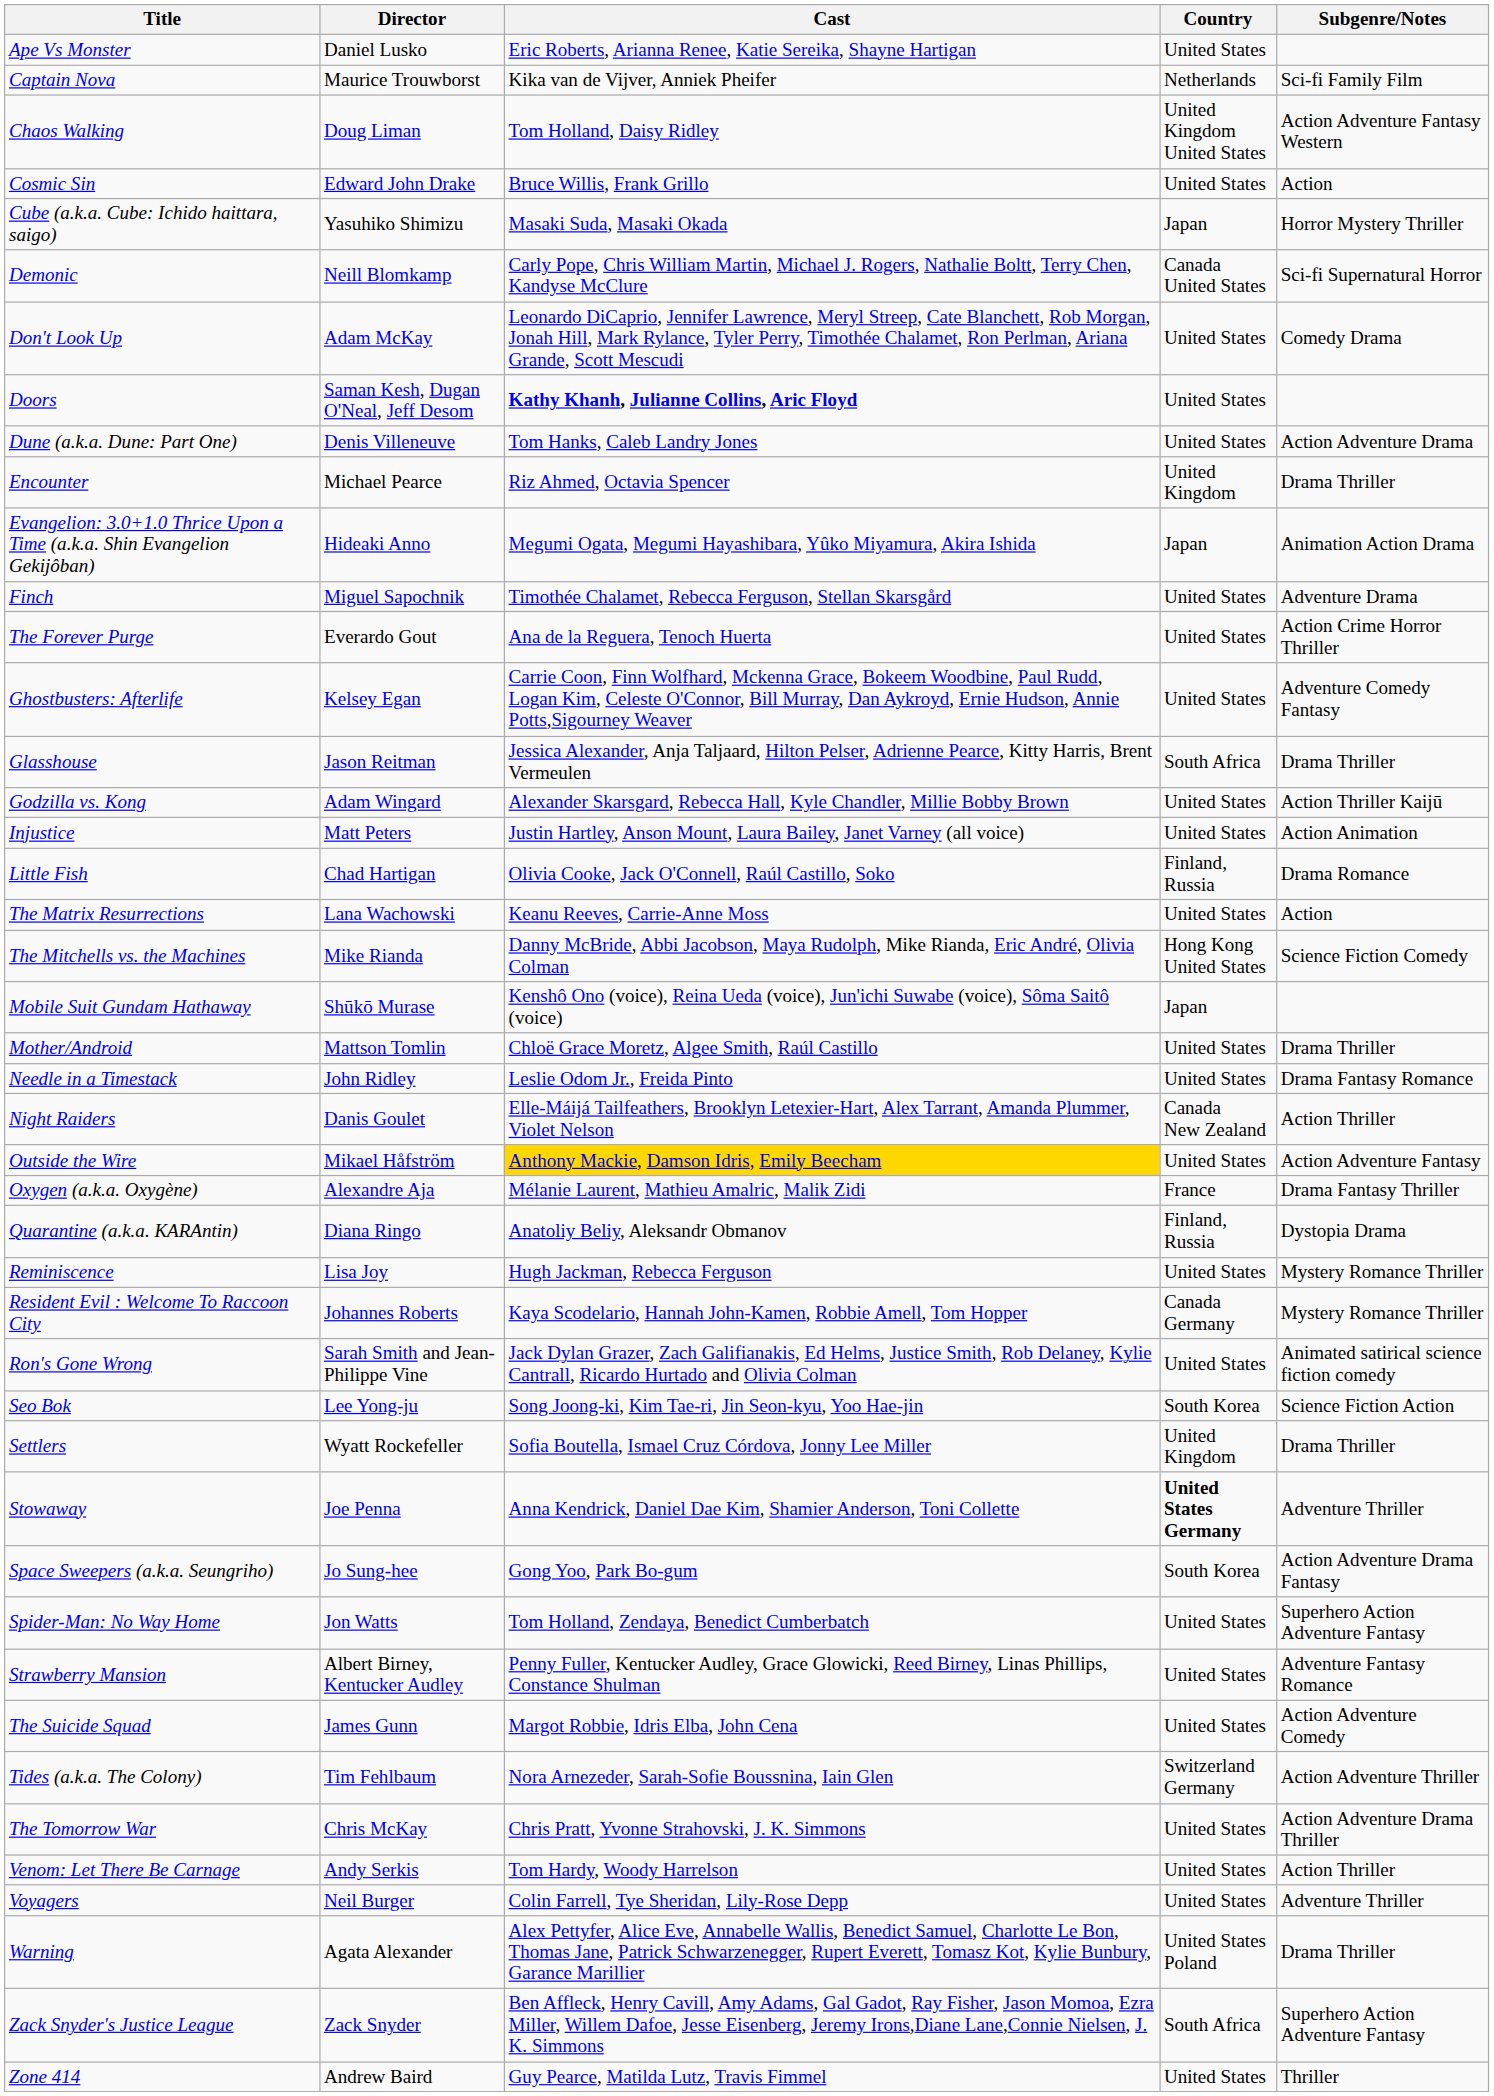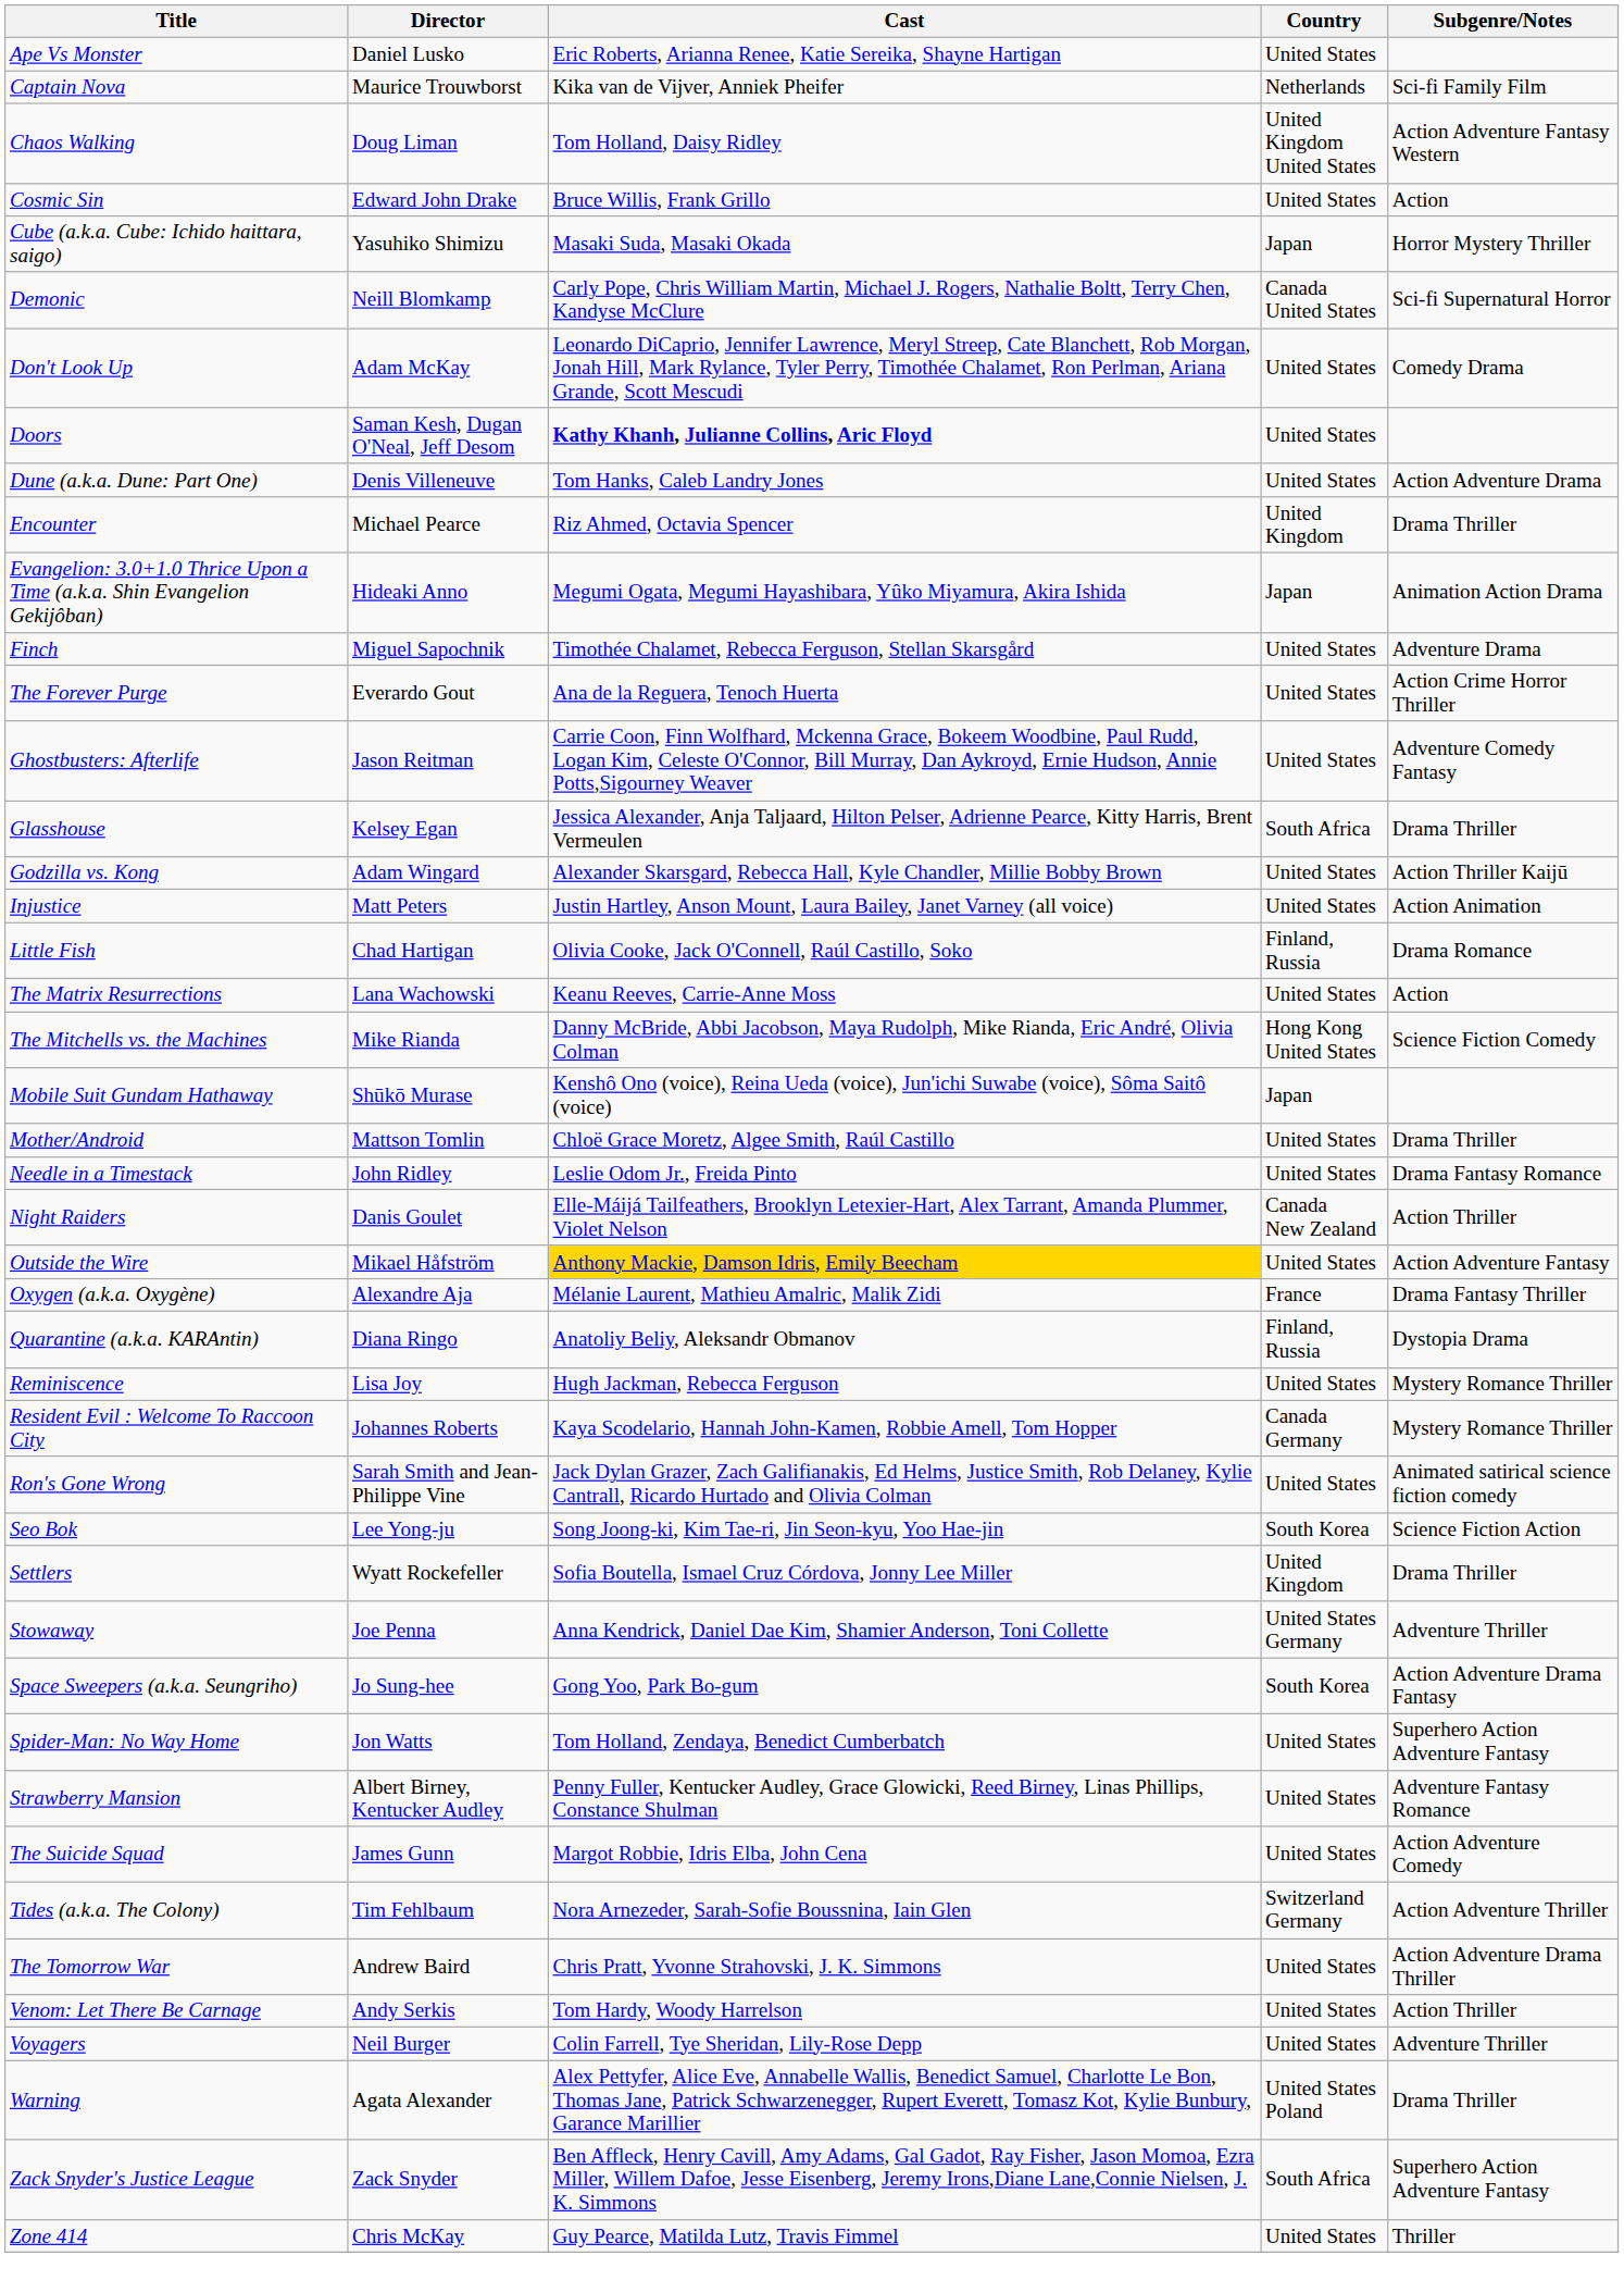Ghostbusters: Afterlife | Director: Kelsey Egan -> Jason Reitman
Glasshouse | Director: Jason Reitman -> Kelsey Egan
Stowaway | Country: bold -> normal
The Tomorrow War | Director: Chris McKay -> Andrew Baird
Zone 414 | Director: Andrew Baird -> Chris McKay
